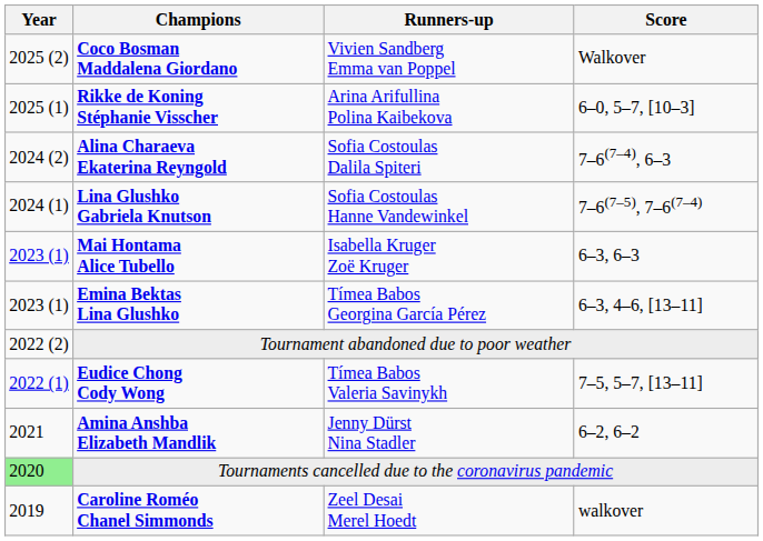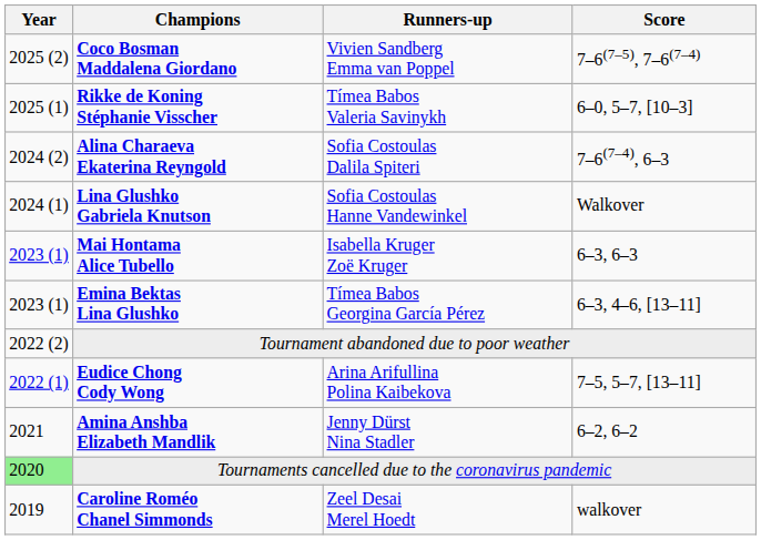Coco Bosman Maddalena Giordano | Score: Walkover -> 7–6(7–5), 7–6(7–4)
Rikke de Koning Stéphanie Visscher | Runners-up: Arina Arifullina Polina Kaibekova -> Tímea Babos Valeria Savinykh
Lina Glushko Gabriela Knutson | Score: 7–6(7–5), 7–6(7–4) -> Walkover
Eudice Chong Cody Wong | Runners-up: Tímea Babos Valeria Savinykh -> Arina Arifullina Polina Kaibekova
